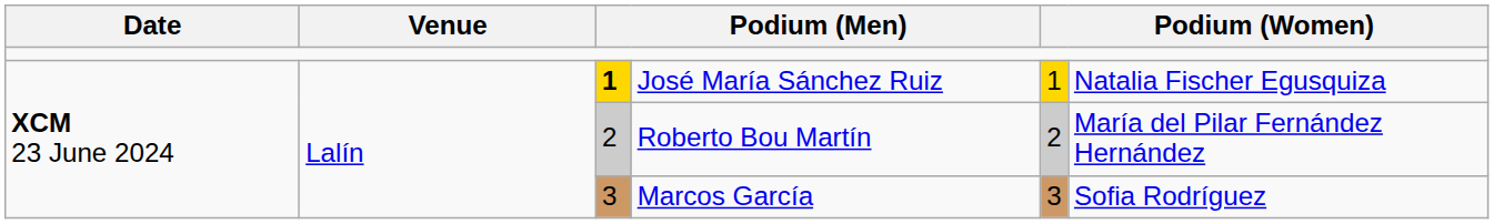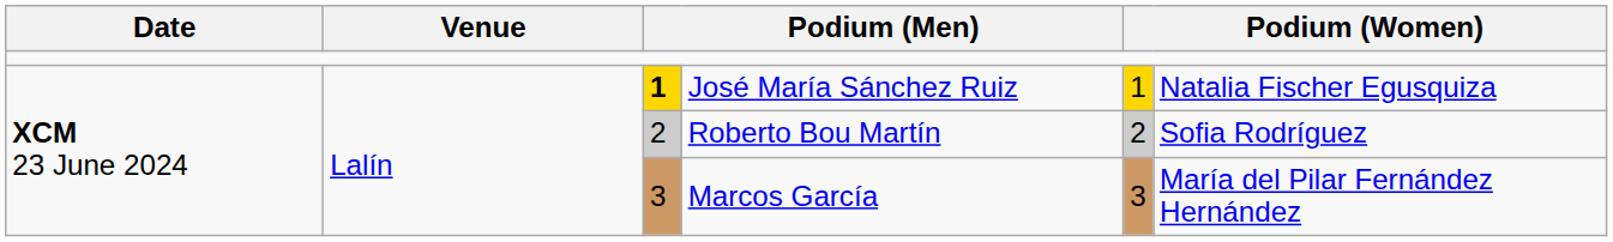Roberto Bou Martín | column 6: María del Pilar Fernández Hernández -> Sofia Rodríguez
Marcos García | column 6: Sofia Rodríguez -> María del Pilar Fernández Hernández
